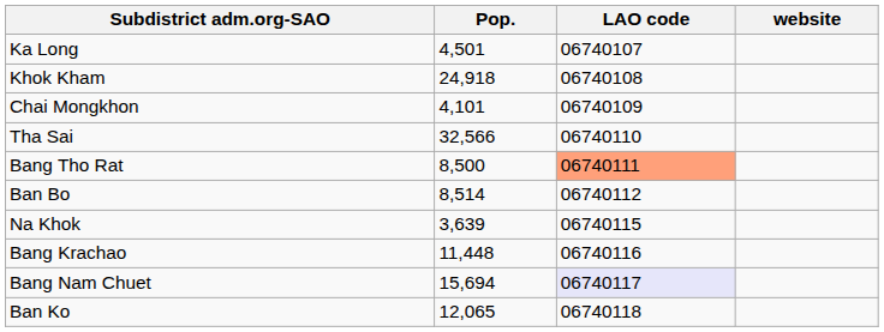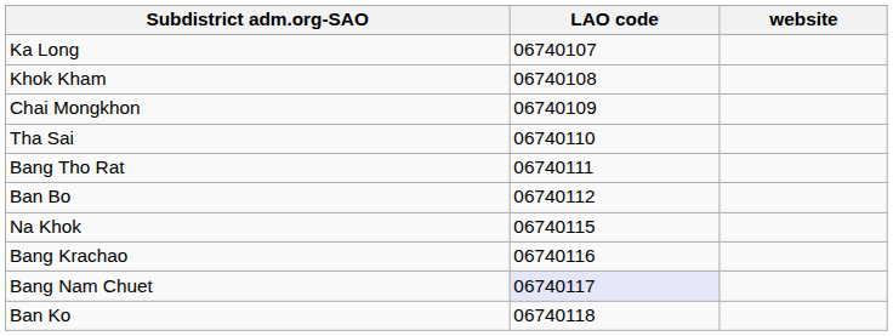- column: Pop. | 4,501 | 24,918 | 4,101 | 32,566 | 8,500 | 8,514 | 3,639 | 11,448 | 15,694 | 12,065
Bang Tho Rat | LAO code: lightsalmon background -> no background
